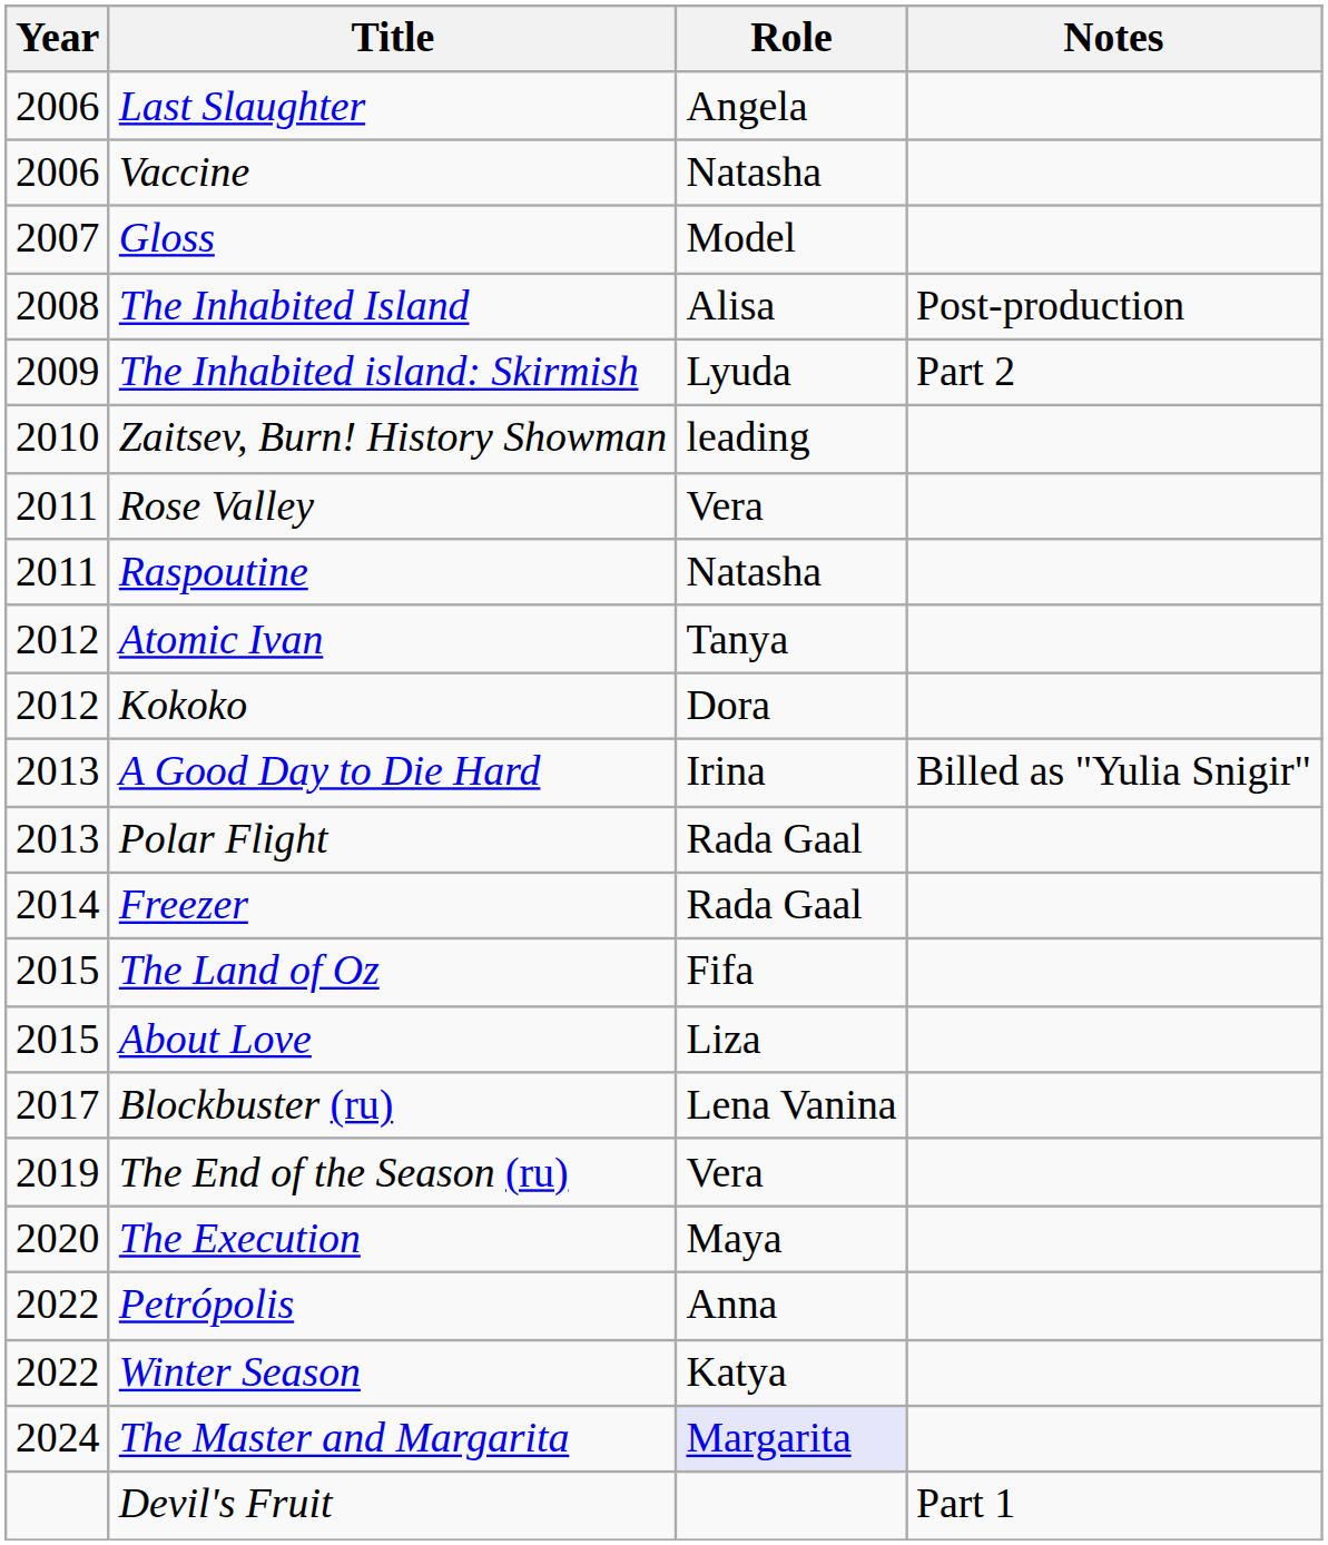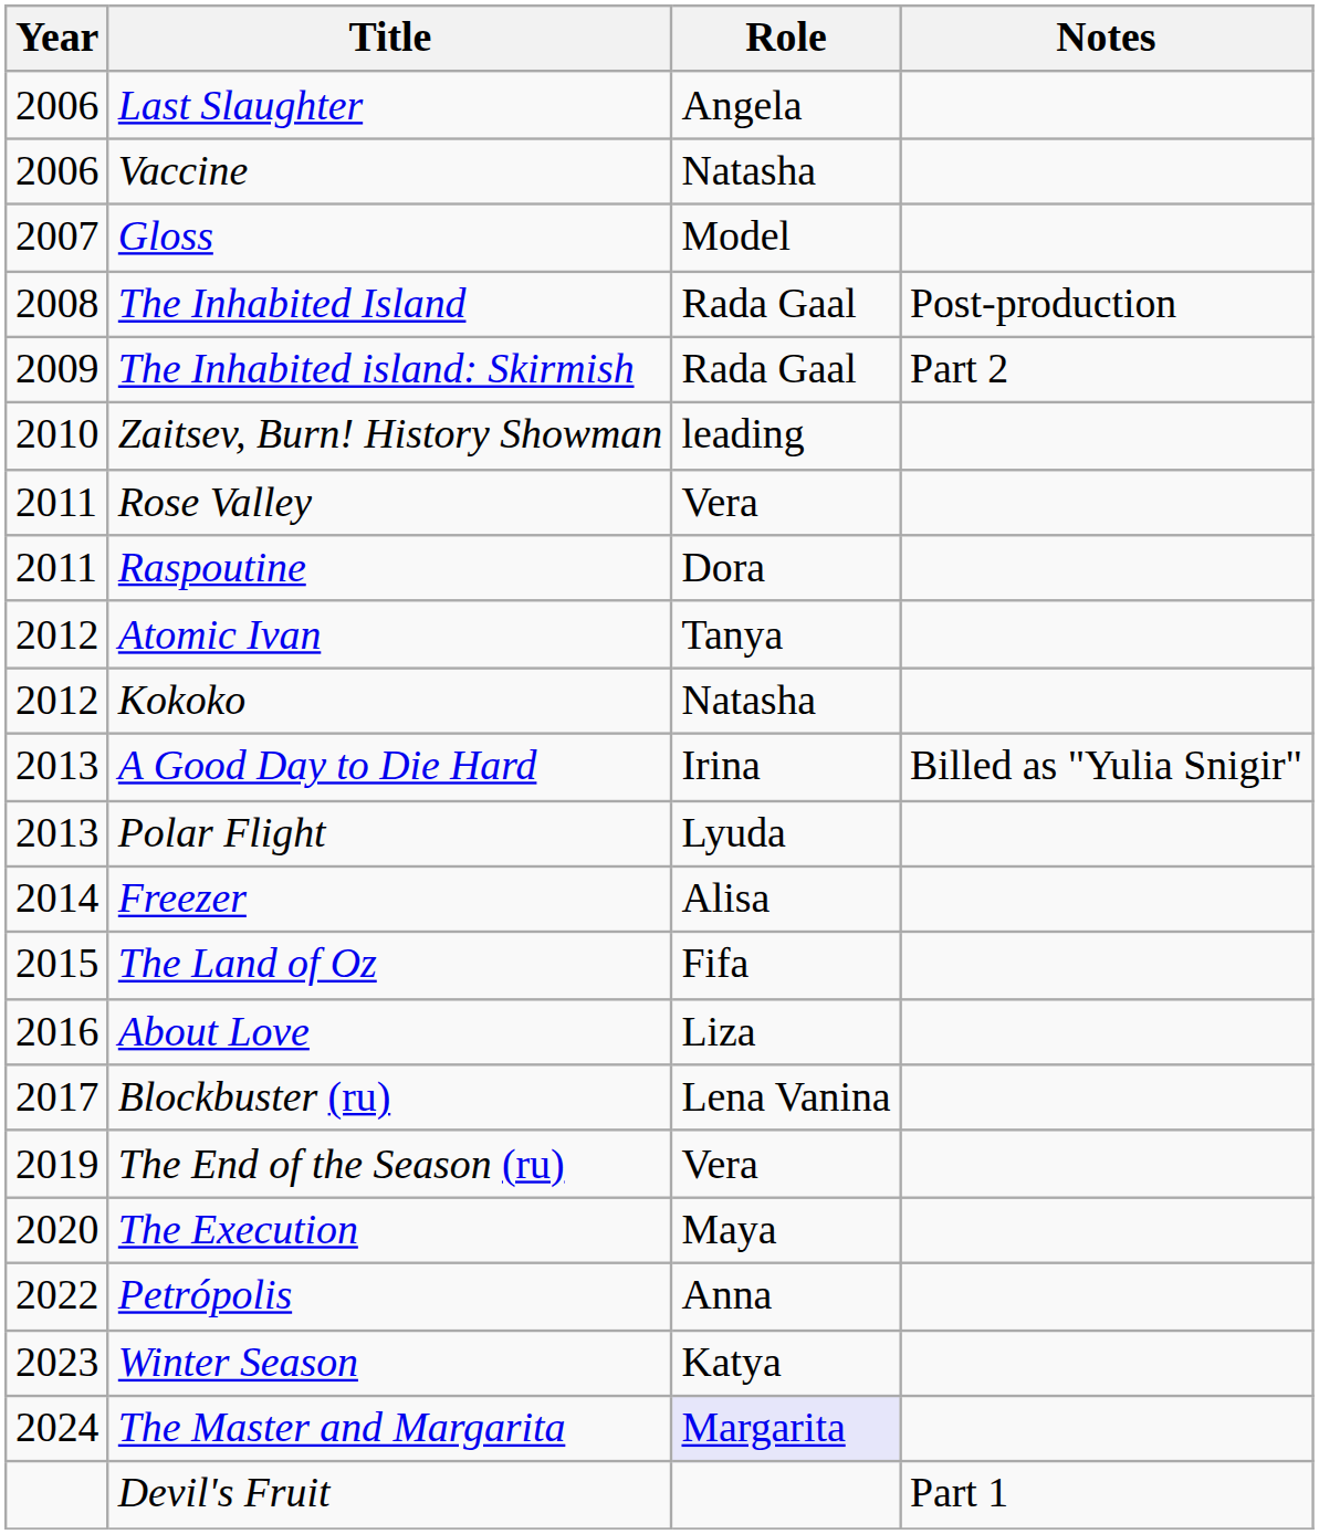The Inhabited Island | Role: Alisa -> Rada Gaal
The Inhabited island: Skirmish | Role: Lyuda -> Rada Gaal
Raspoutine | Role: Natasha -> Dora
Kokoko | Role: Dora -> Natasha
Polar Flight | Role: Rada Gaal -> Lyuda
Freezer | Role: Rada Gaal -> Alisa
About Love | Year: 2015 -> 2016
Winter Season | Year: 2022 -> 2023
